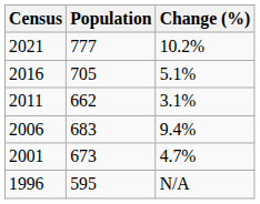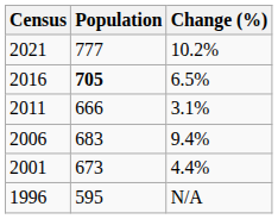2016 | Population: normal -> bold
2016 | Change (%): 5.1% -> 6.5%
2011 | Population: 662 -> 666
2001 | Change (%): 4.7% -> 4.4%
